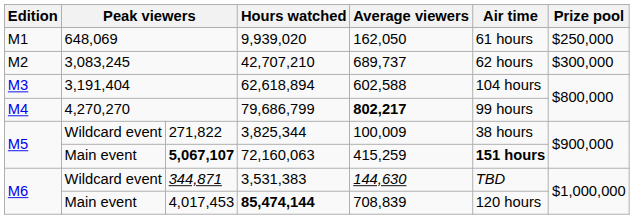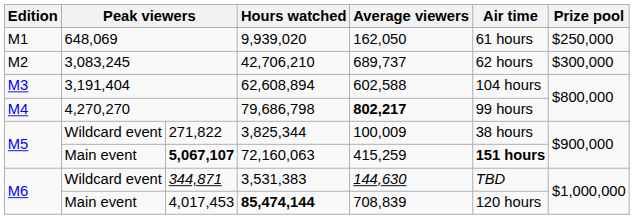3,083,245 | Hours watched: 42,707,210 -> 42,706,210
3,191,404 | Hours watched: 62,618,894 -> 62,608,894
4,270,270 | Hours watched: 79,686,799 -> 79,686,798
